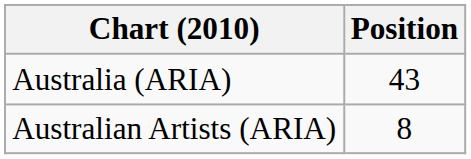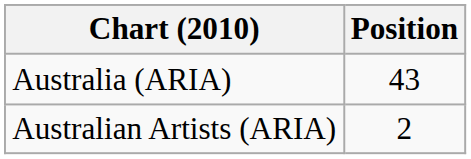Australian Artists (ARIA) | Position: 8 -> 2
